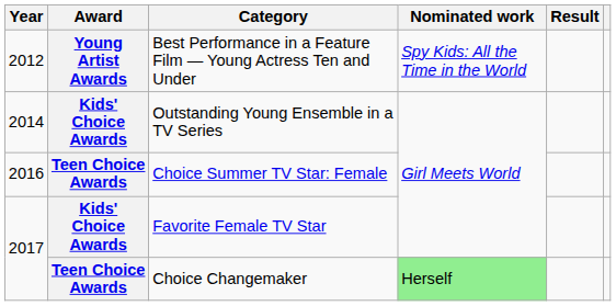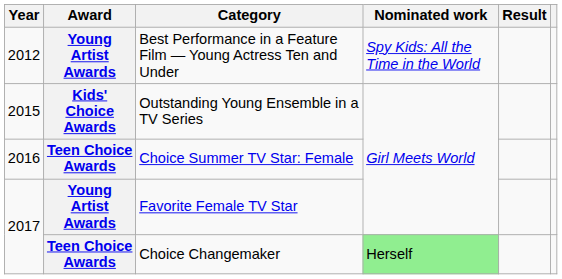Outstanding Young Ensemble in a TV Series | Year: 2014 -> 2015
Favorite Female TV Star | Award: Kids' Choice Awards -> Young Artist Awards
